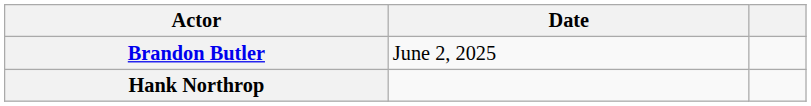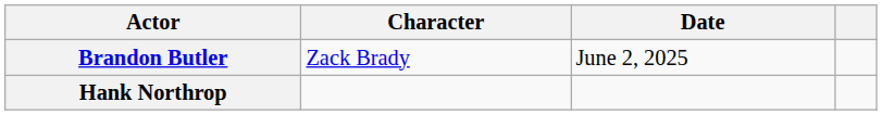+ column: Character | Zack Brady
